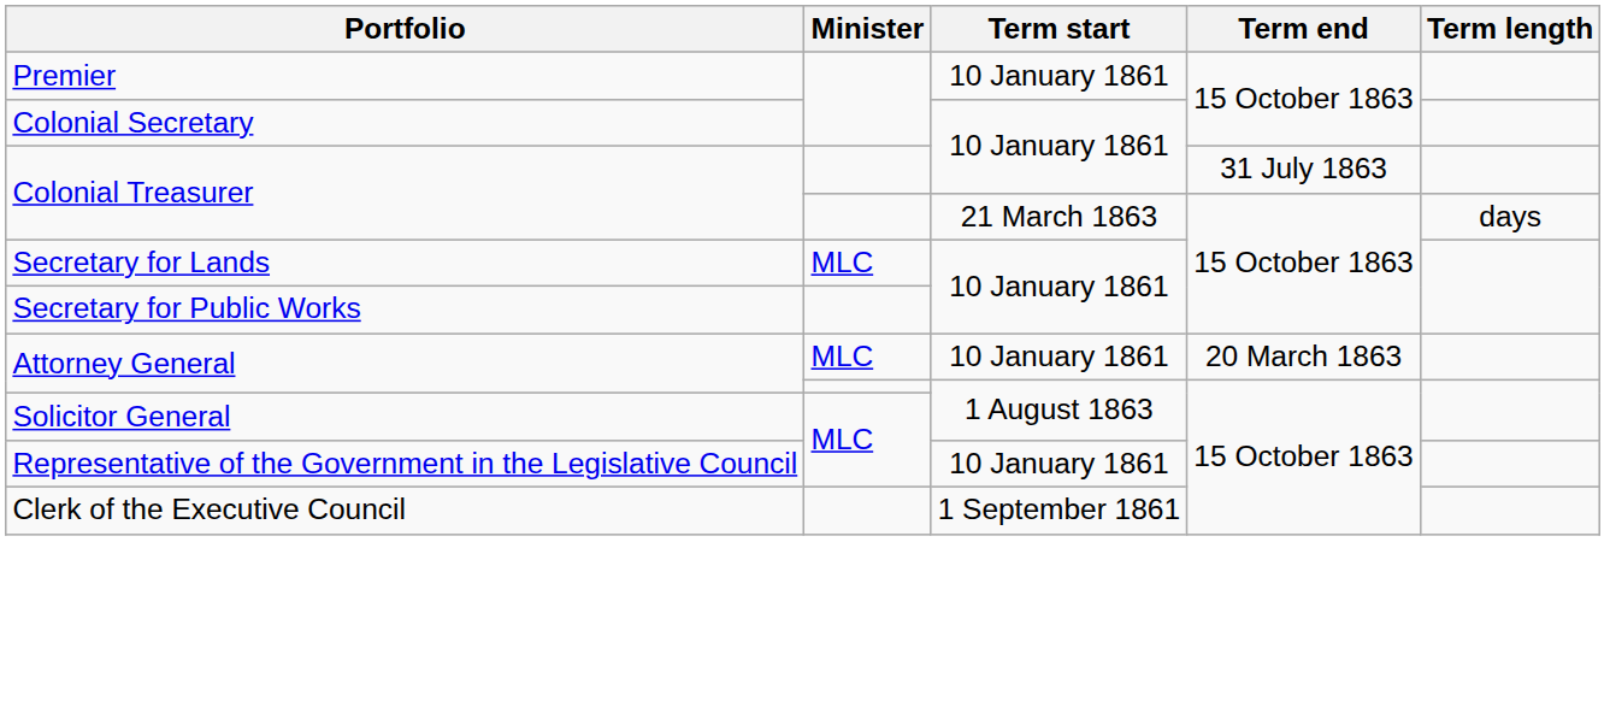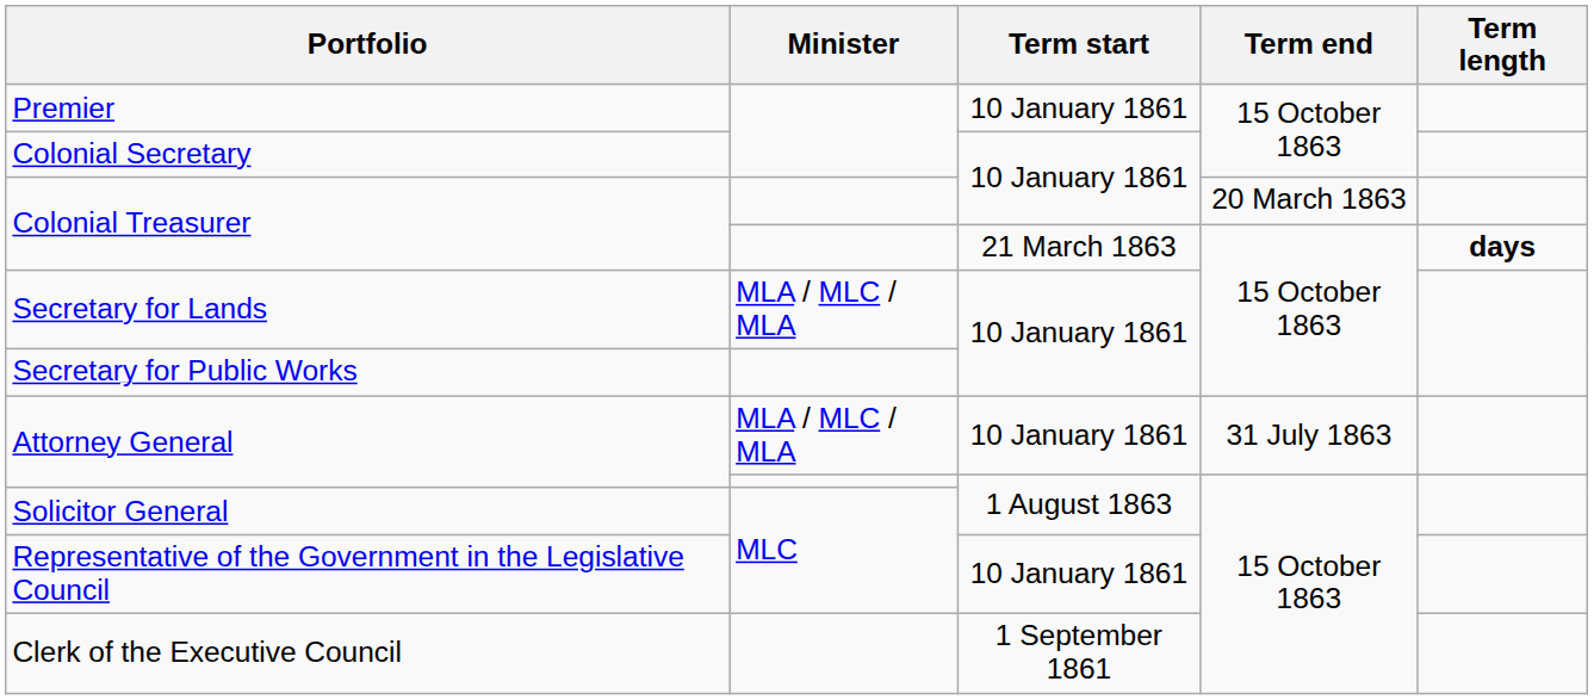Colonial Treasurer / 10 January 1861 | Term end: 31 July 1863 -> 20 March 1863
Colonial Treasurer / 21 March 1863 | Term length: normal -> bold
Secretary for Lands | Minister: MLC -> MLA / MLC / MLA
Attorney General / 10 January 1861 | Minister: MLC -> MLA / MLC / MLA
Attorney General / 10 January 1861 | Term end: 20 March 1863 -> 31 July 1863
